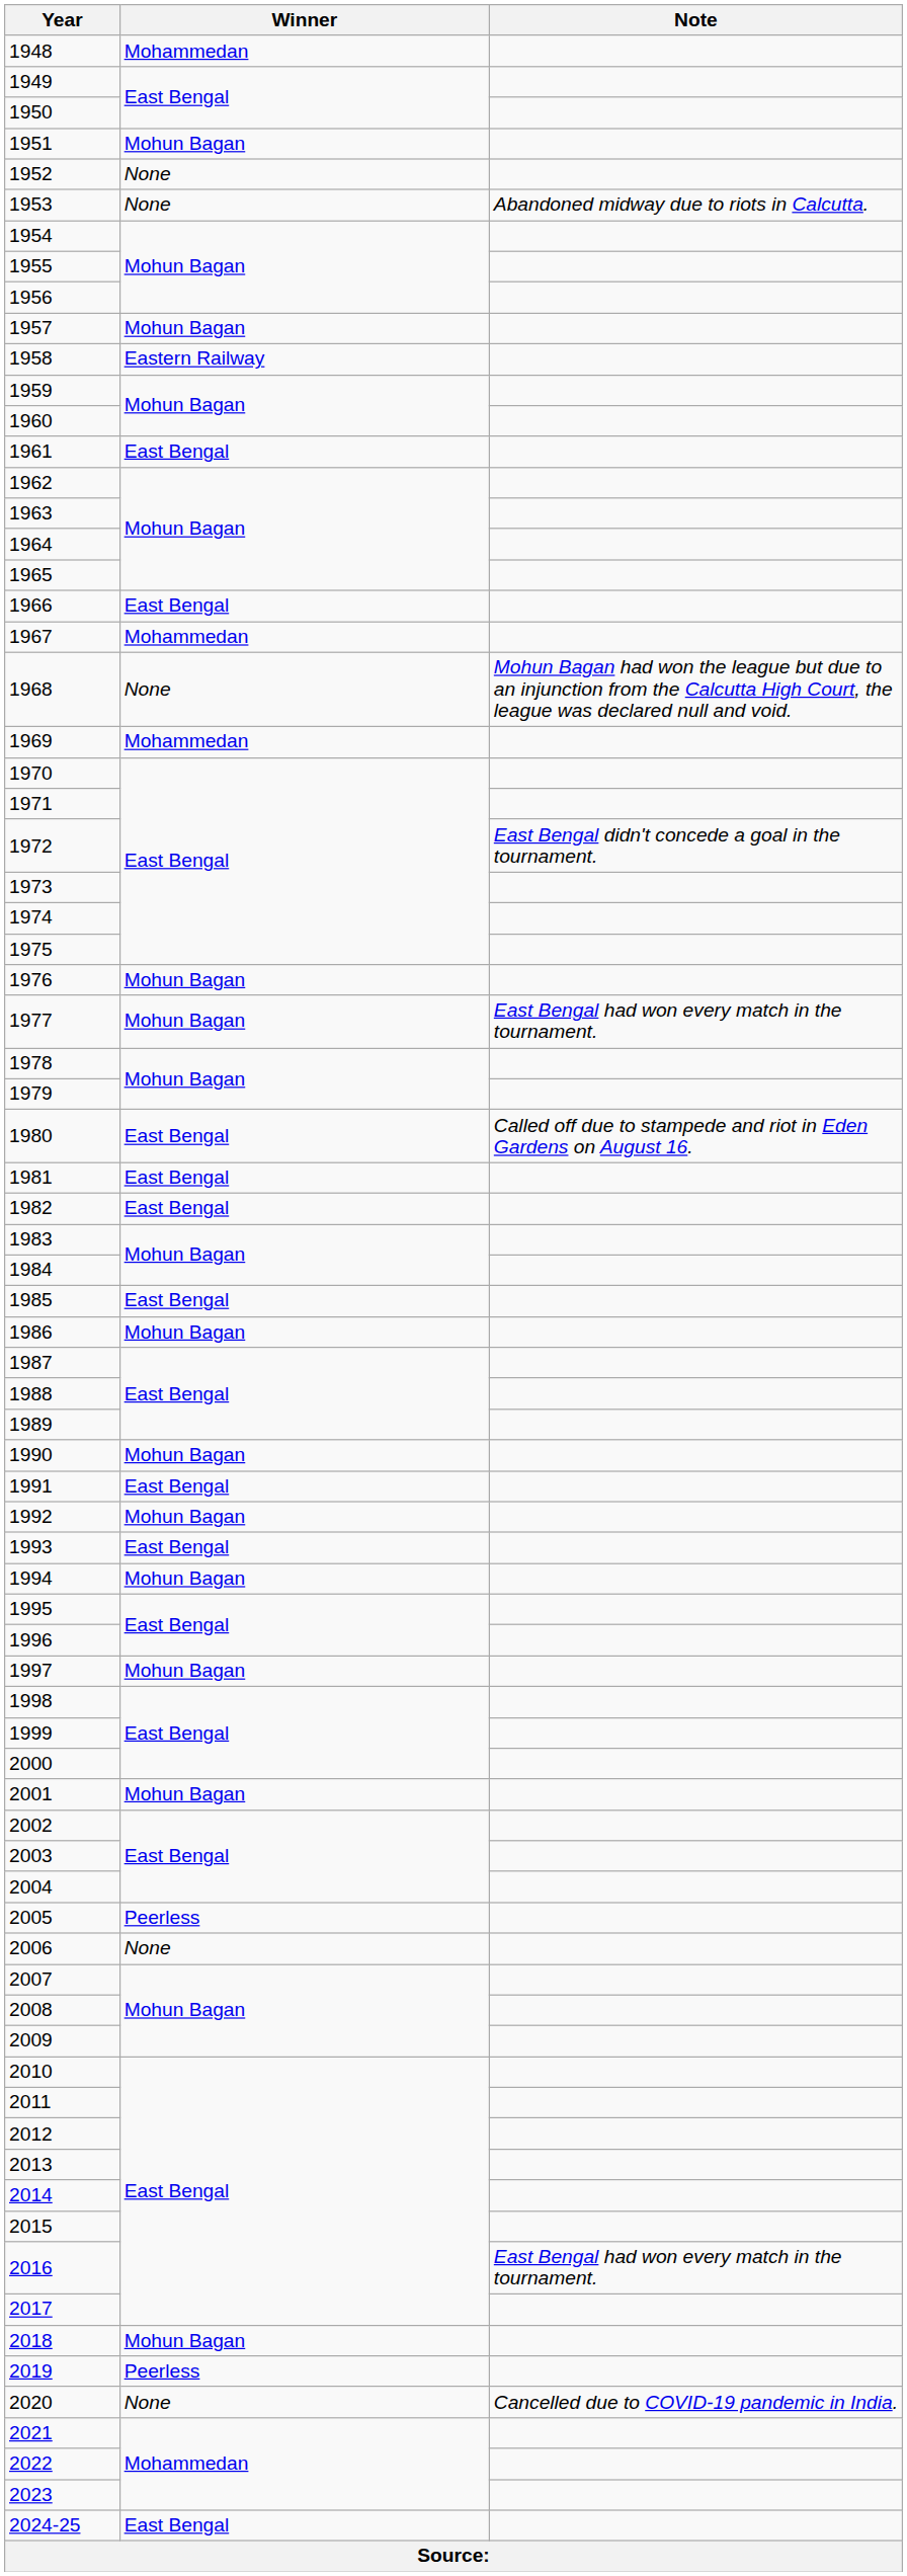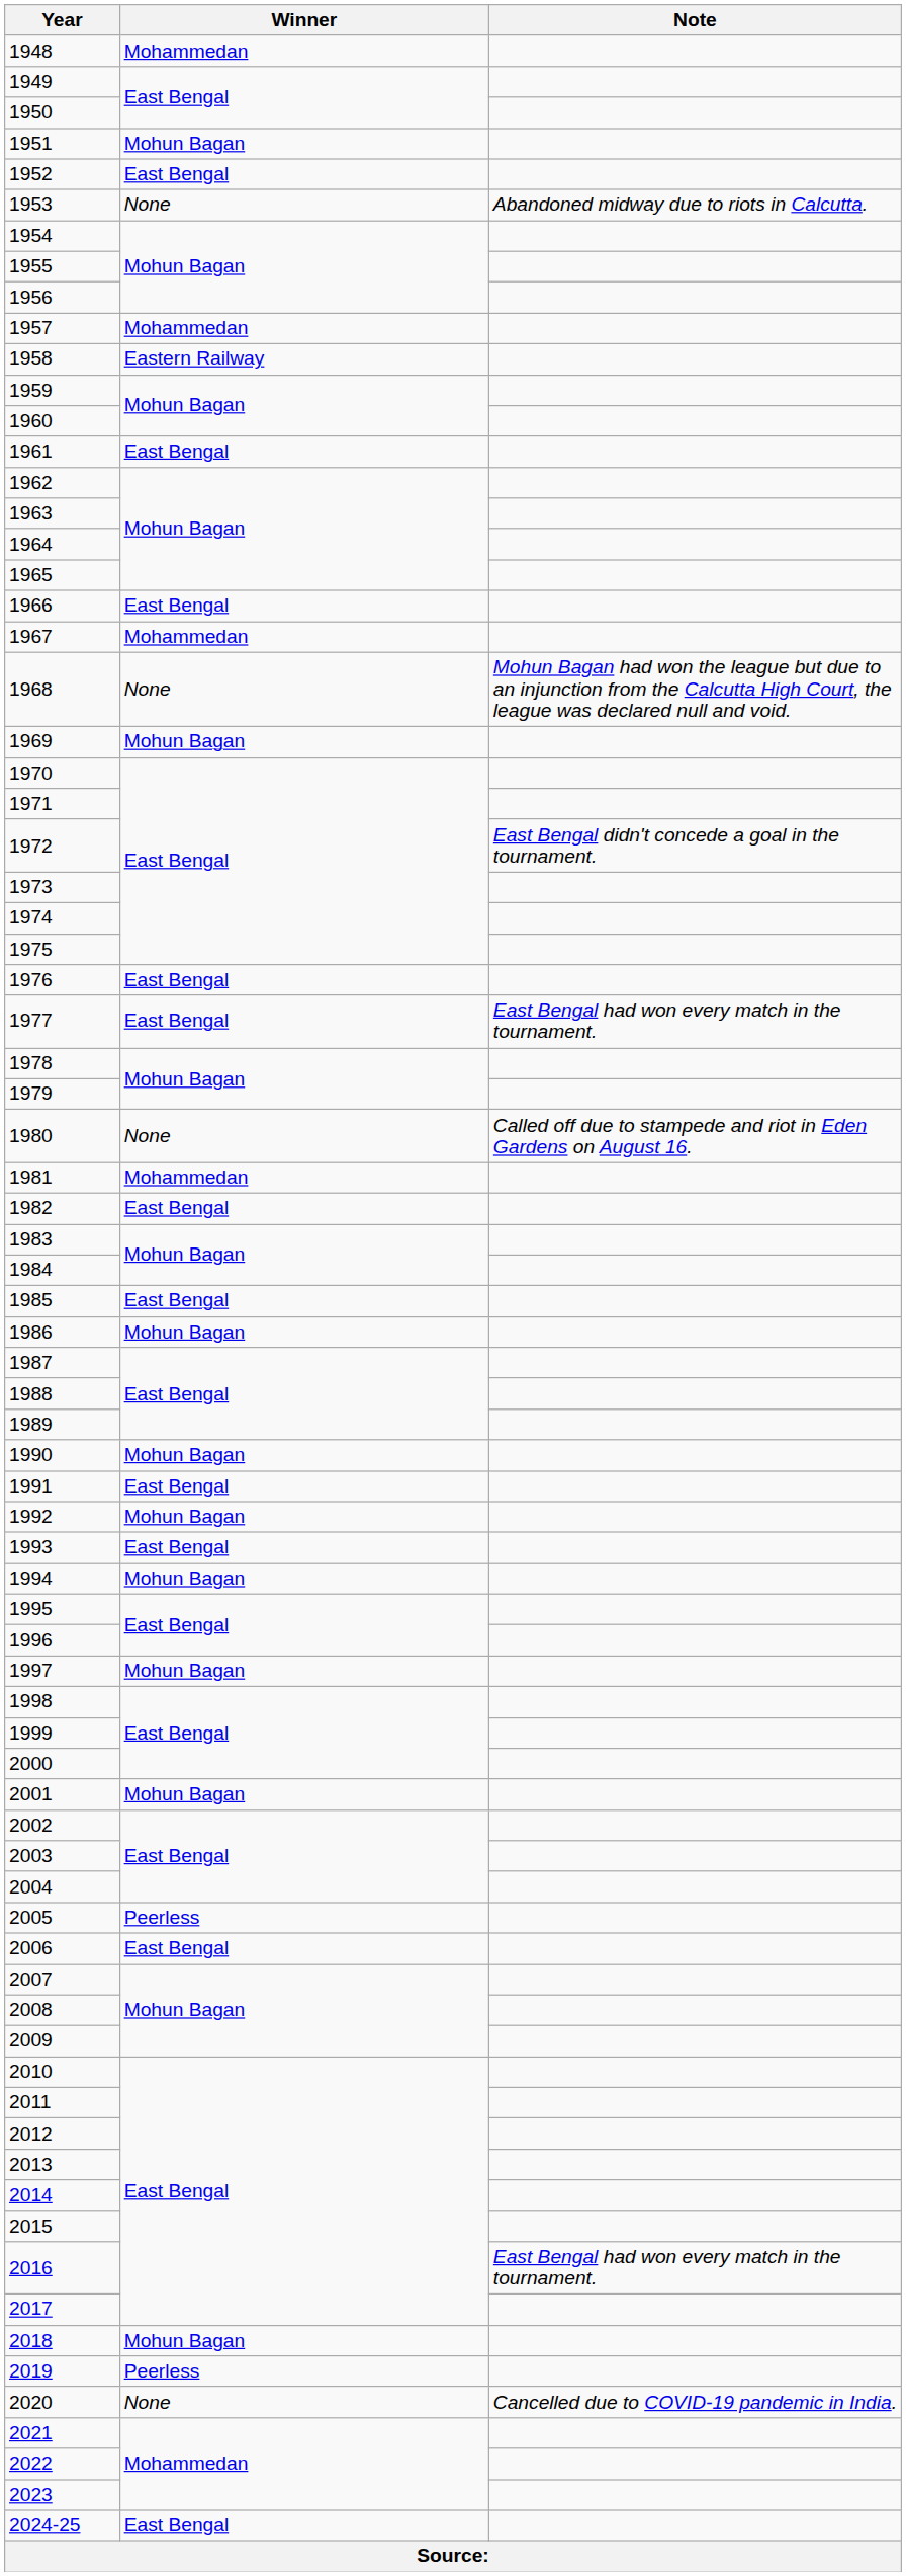1952 | Winner: None -> East Bengal
1957 | Winner: Mohun Bagan -> Mohammedan
1969 | Winner: Mohammedan -> Mohun Bagan
1976 | Winner: Mohun Bagan -> East Bengal
1977 | Winner: Mohun Bagan -> East Bengal
1980 | Winner: East Bengal -> None
1981 | Winner: East Bengal -> Mohammedan
2006 | Winner: None -> East Bengal
